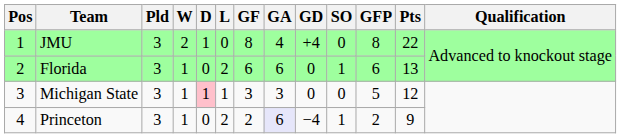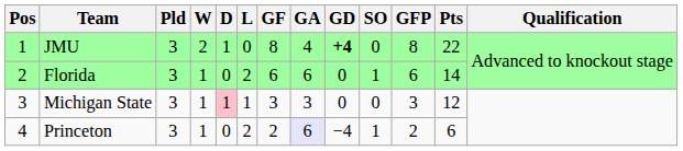JMU | GD: normal -> bold
Florida | Pts: 13 -> 14
Michigan State | GFP: 5 -> 3
Princeton | Pts: 9 -> 6
